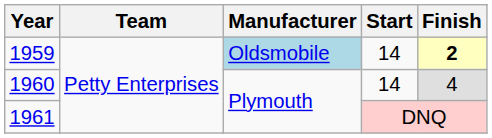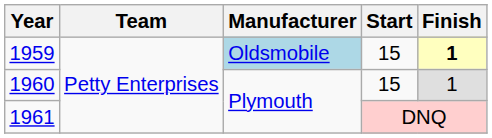1959 | Start: 14 -> 15
1959 | Finish: 2 -> 1
1960 | Start: 14 -> 15
1960 | Finish: 4 -> 1
